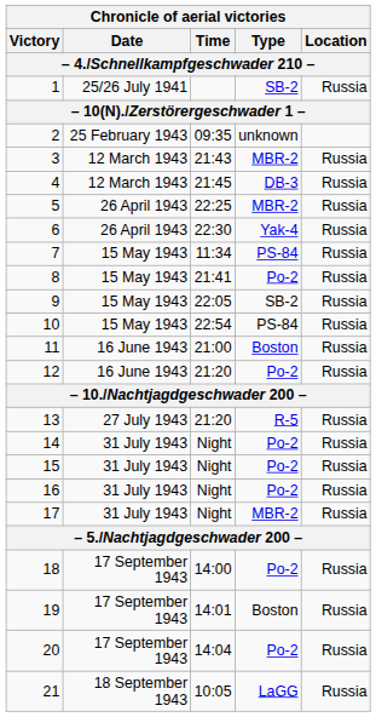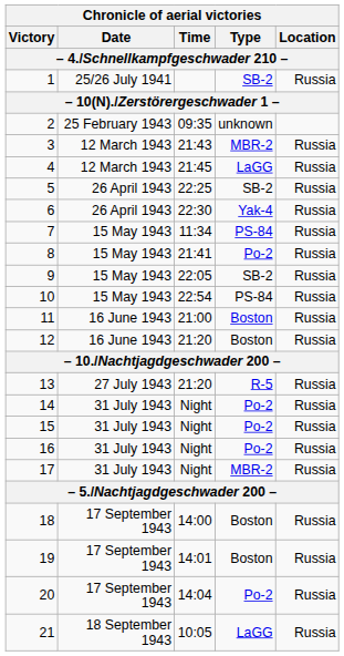4 | Type: DB-3 -> LaGG
5 | Type: MBR-2 -> SB-2
12 | Type: Po-2 -> Boston
18 | Type: Po-2 -> Boston
